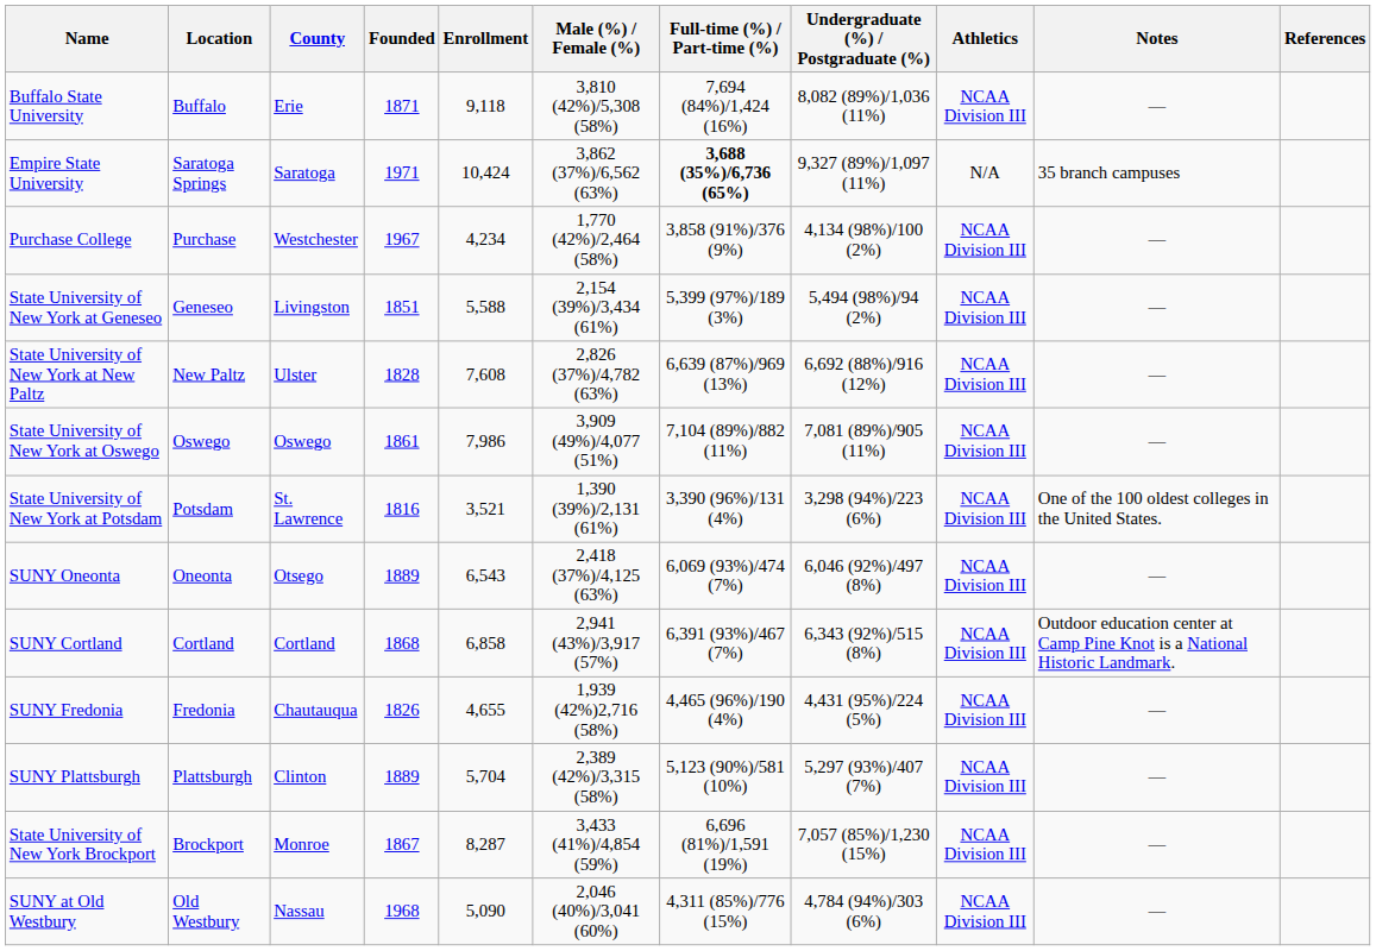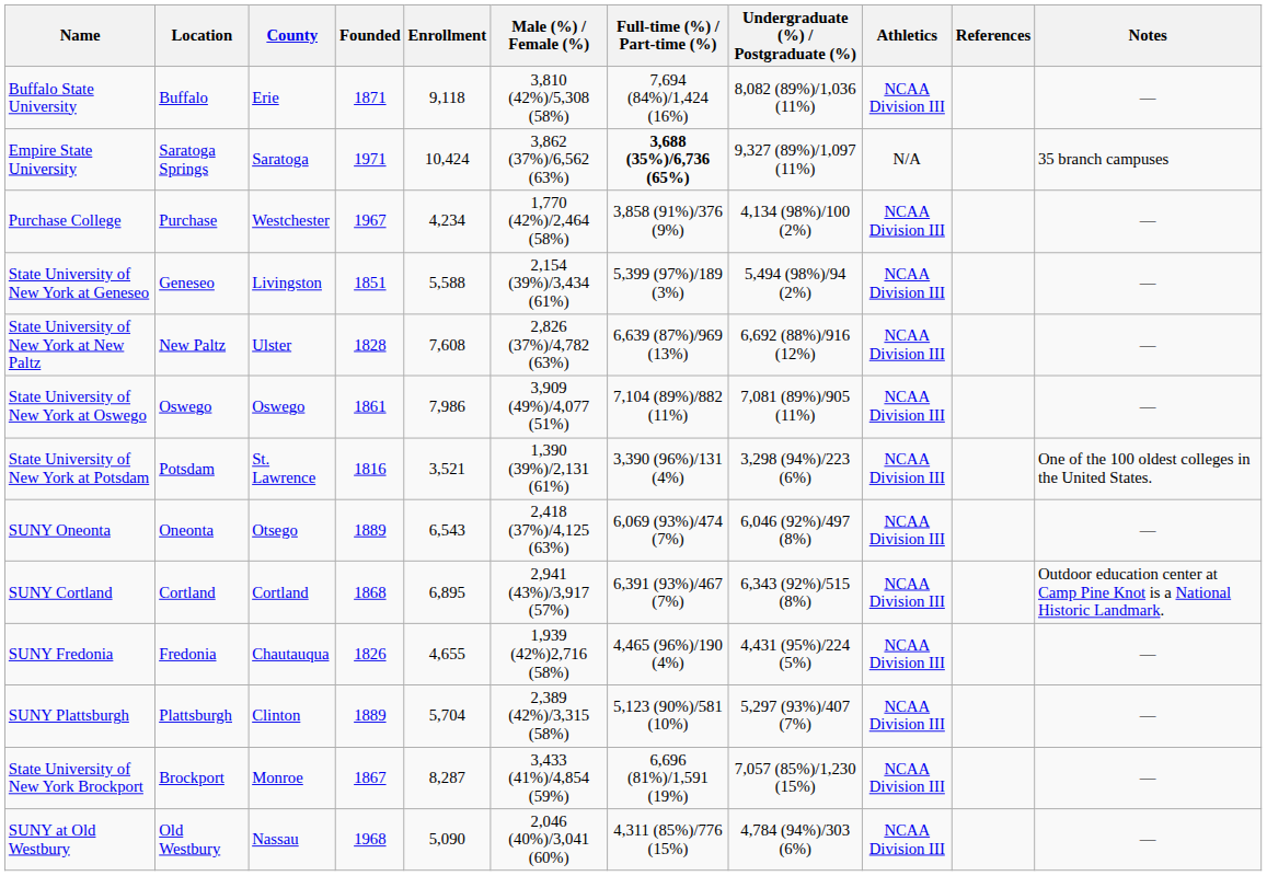columns swapped: References <-> Notes
SUNY Cortland | Enrollment: 6,858 -> 6,895
